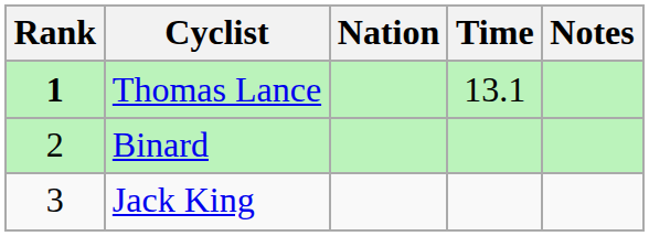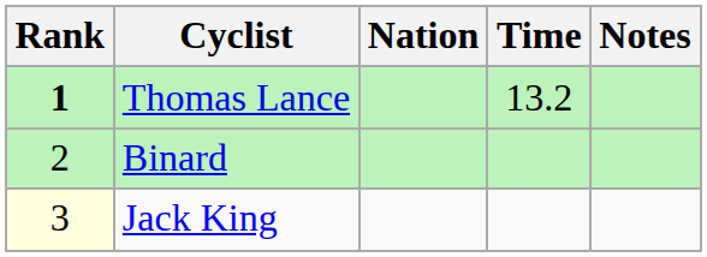Thomas Lance | Time: 13.1 -> 13.2
Jack King | Rank: no background -> lightyellow background
